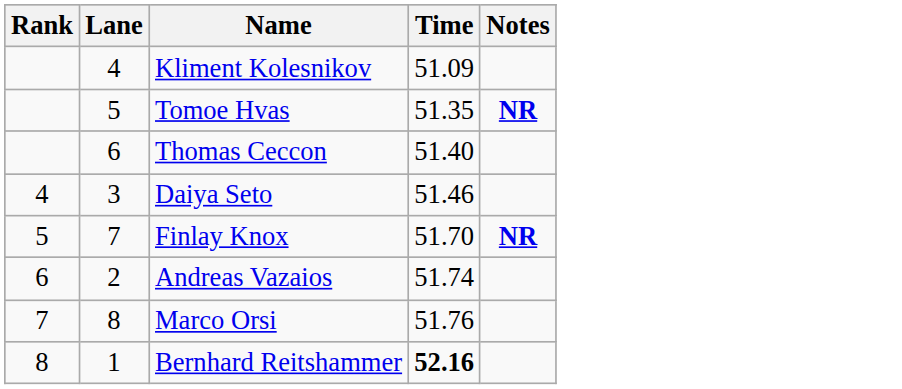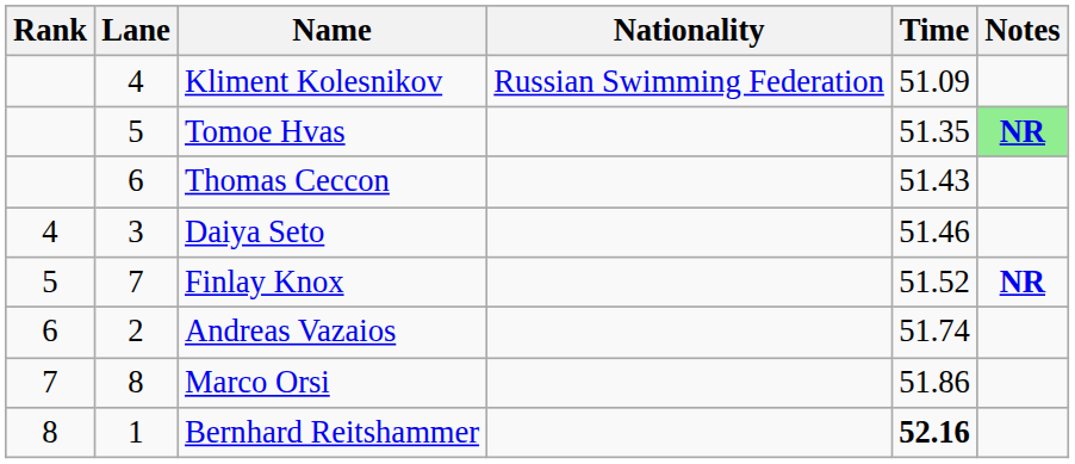+ column: Nationality | Russian Swimming Federation
Tomoe Hvas | Notes: no background -> lightgreen background
Thomas Ceccon | Time: 51.40 -> 51.43
Finlay Knox | Time: 51.70 -> 51.52
Marco Orsi | Time: 51.76 -> 51.86
